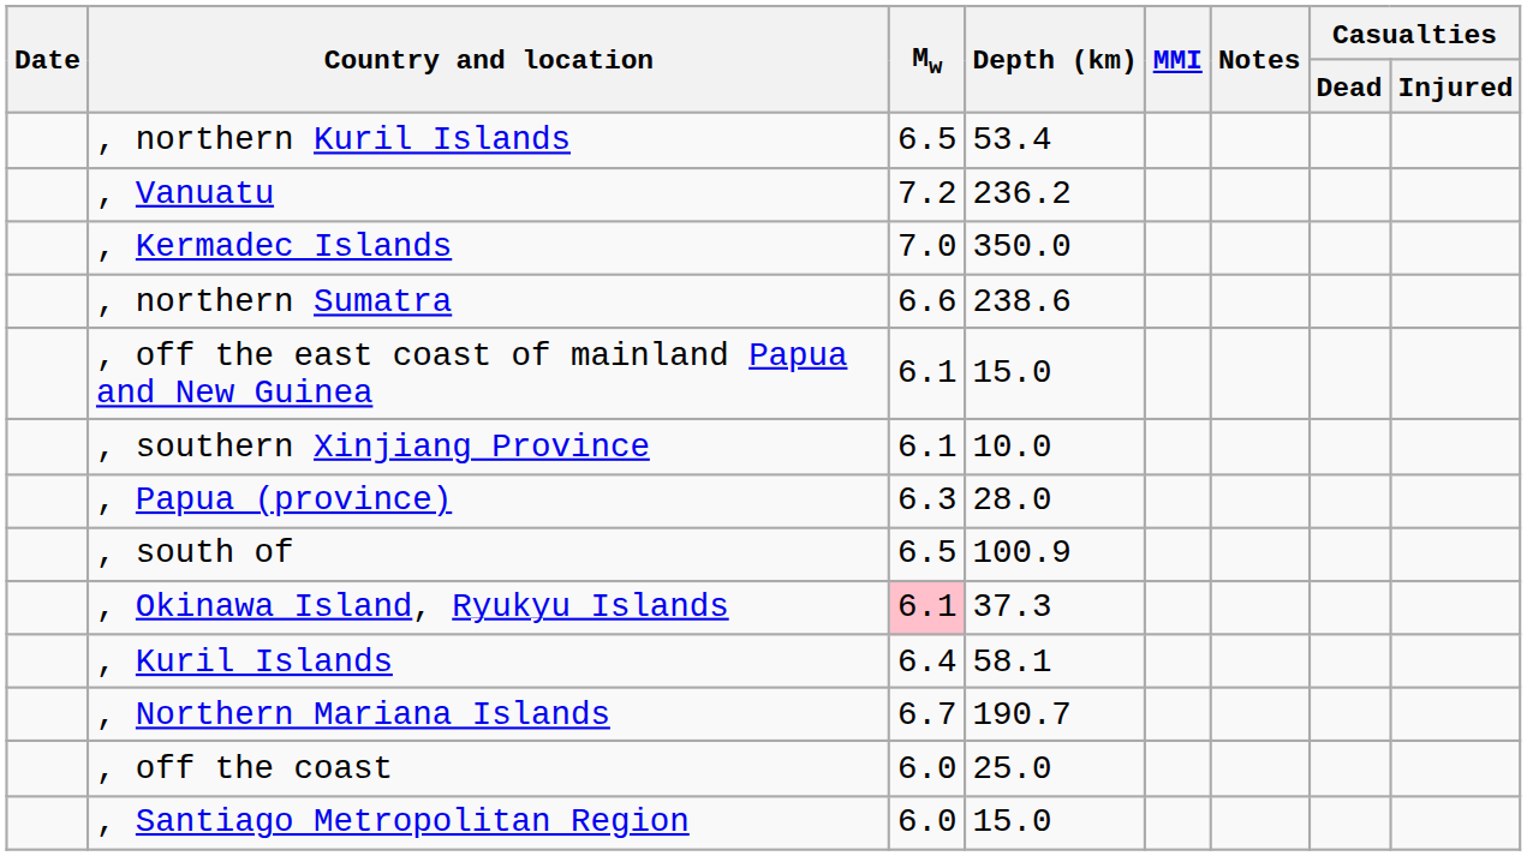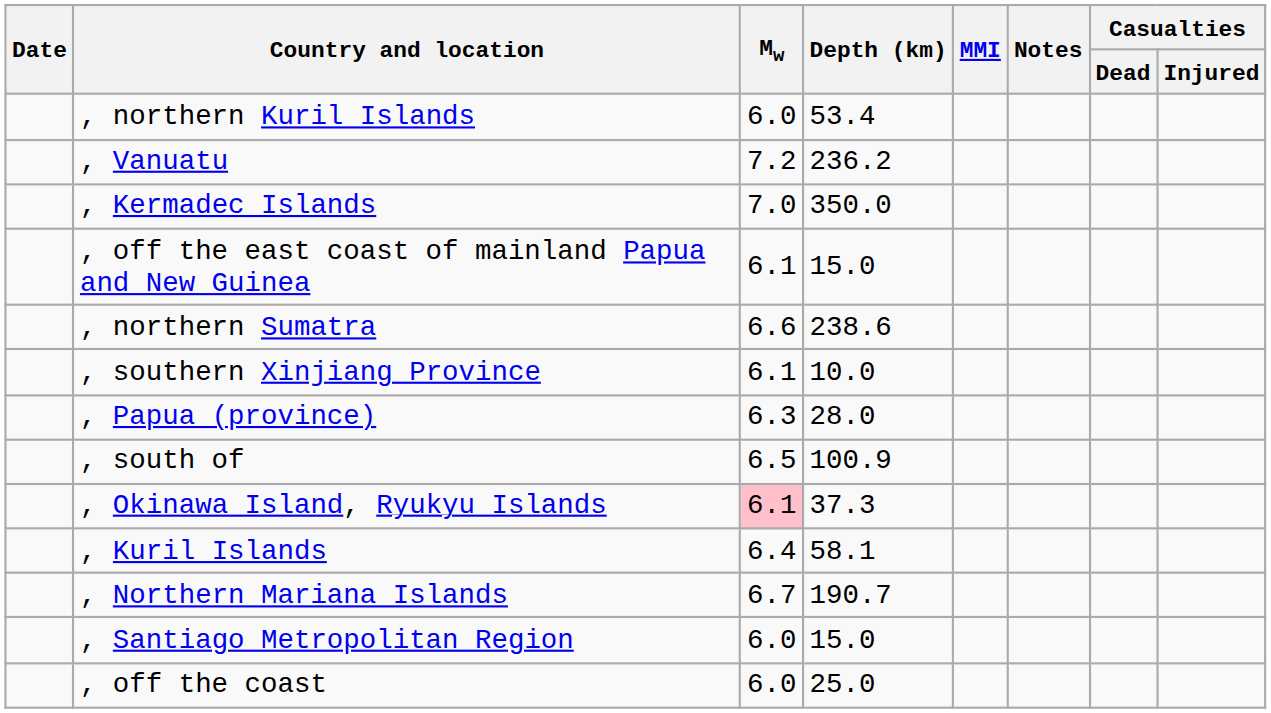, northern Kuril Islands | Mw: 6.5 -> 6.0
rows swapped: , off the east coast of mainland Papua and New Guinea <-> , northern Sumatra
rows swapped: , off the coast <-> , Santiago Metropolitan Region
